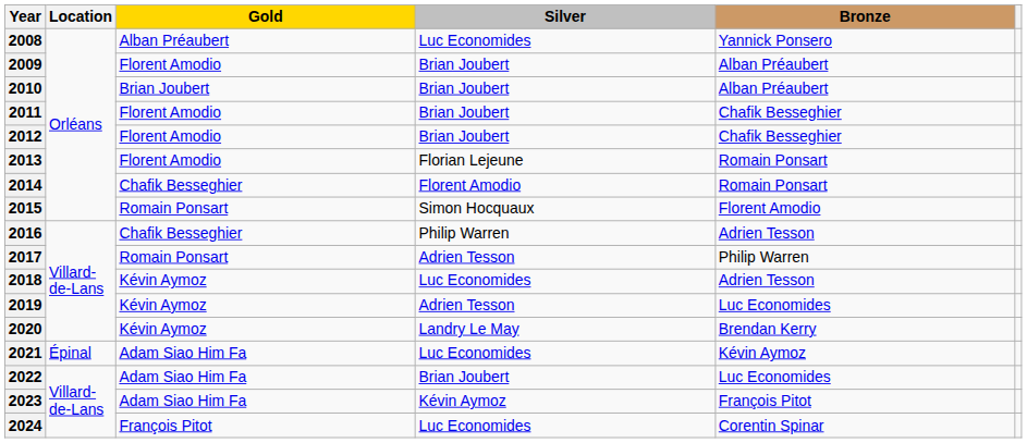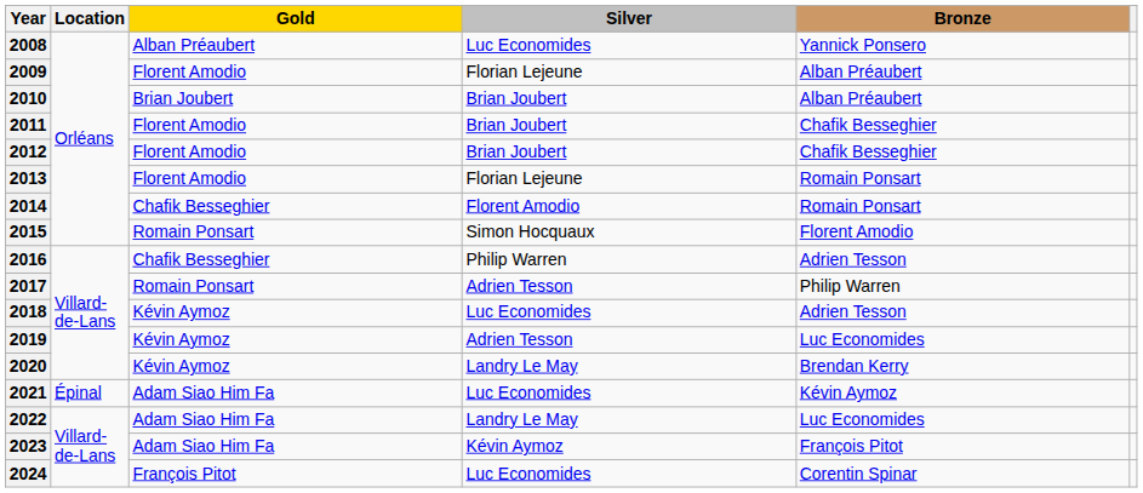2009 | Silver: Brian Joubert -> Florian Lejeune
2022 | Silver: Brian Joubert -> Landry Le May
